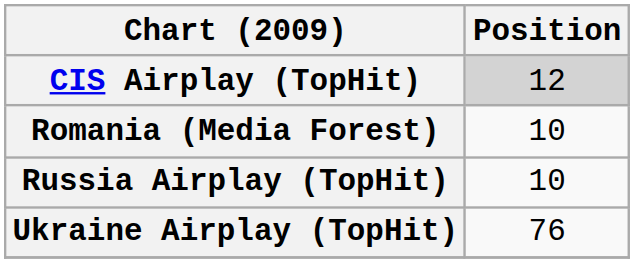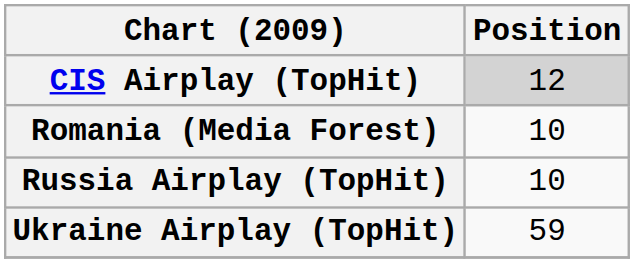Ukraine Airplay (TopHit) | Position: 76 -> 59
